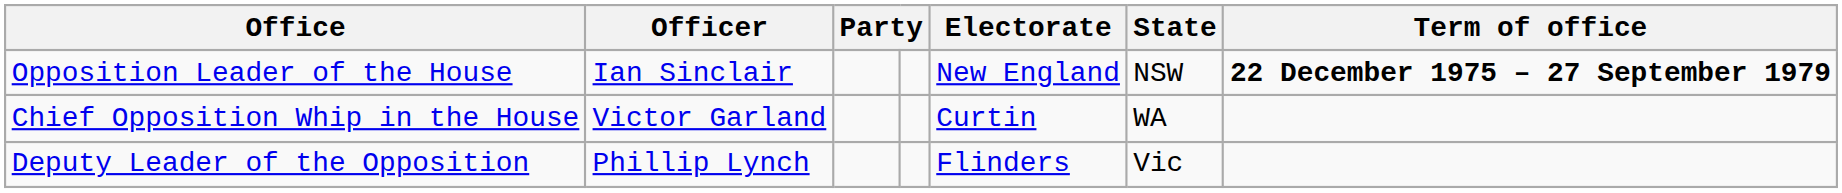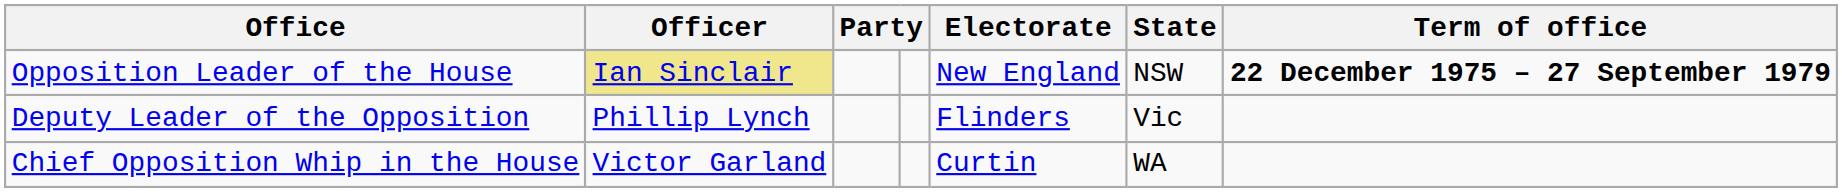Opposition Leader of the House | Officer: no background -> khaki background
rows swapped: Deputy Leader of the Opposition <-> Chief Opposition Whip in the House
